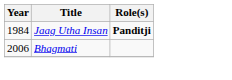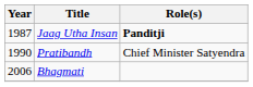Jaag Utha Insan | Year: 1984 -> 1987
+ row: 1990 | Pratibandh | Chief Minister Satyendra
